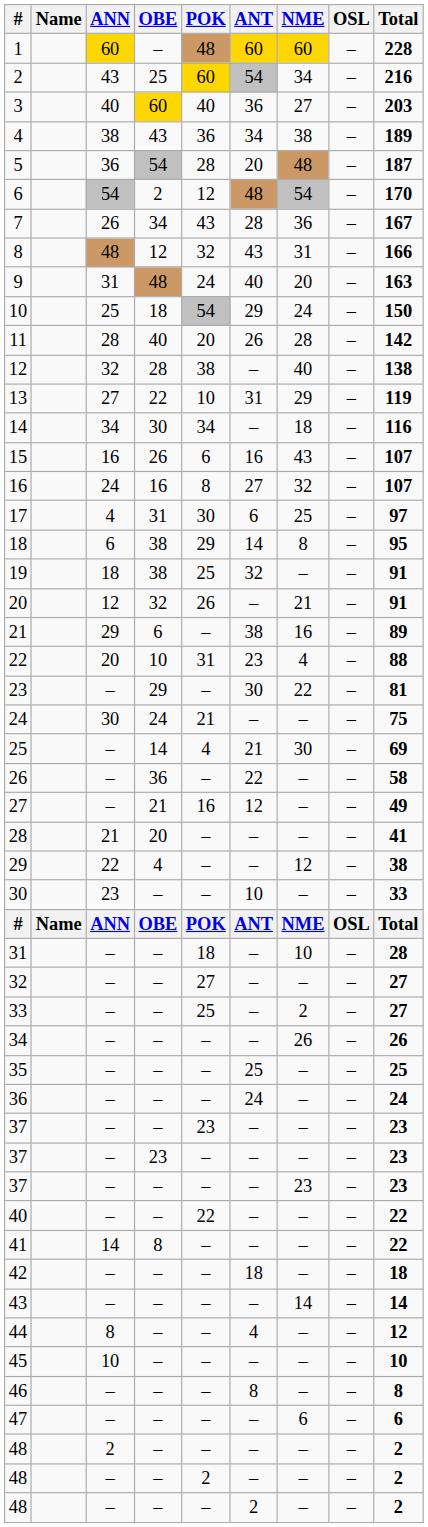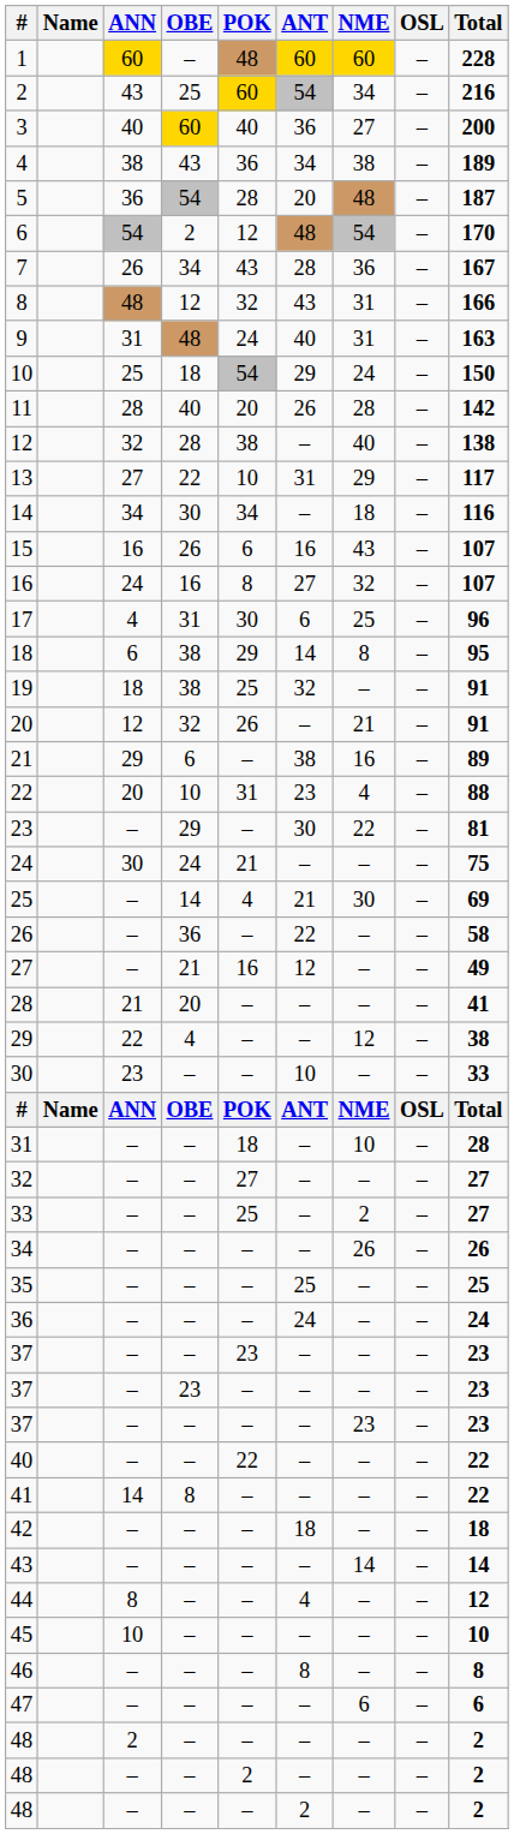3 | Total: 203 -> 200
9 | NME: 20 -> 31
13 | Total: 119 -> 117
17 | Total: 97 -> 96
